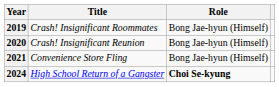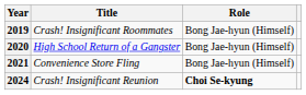2020 | Title: Crash! Insignificant Reunion -> High School Return of a Gangster
2024 | Title: High School Return of a Gangster -> Crash! Insignificant Reunion
